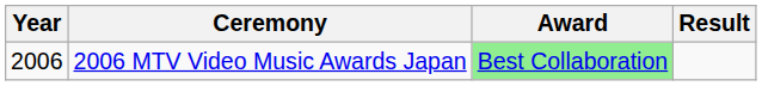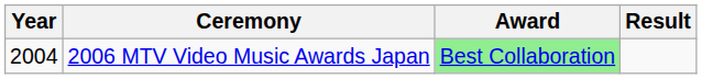2006 MTV Video Music Awards Japan | Year: 2006 -> 2004
